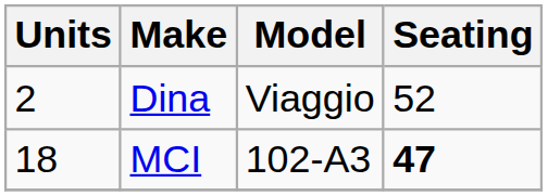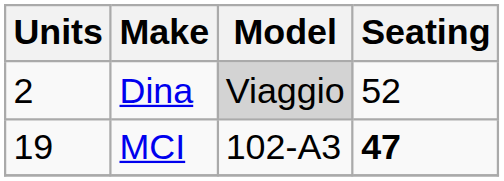Dina | Model: no background -> lightgrey background
MCI | Units: 18 -> 19
